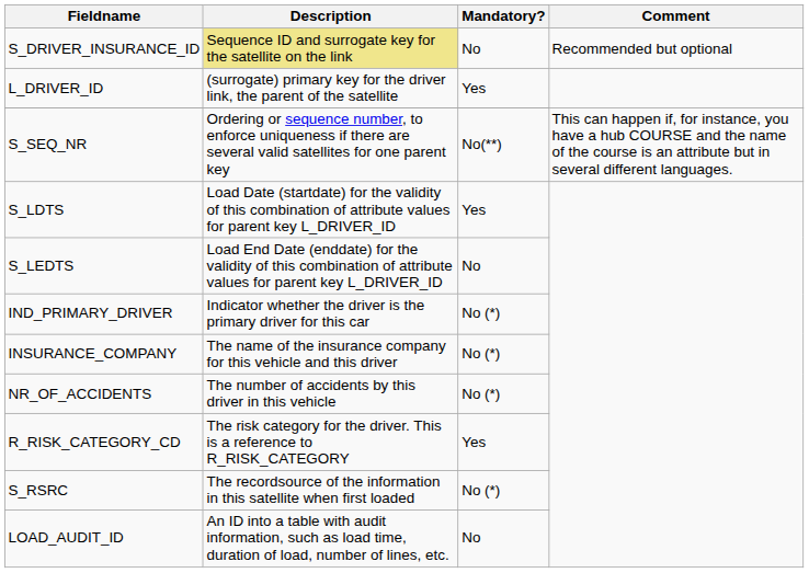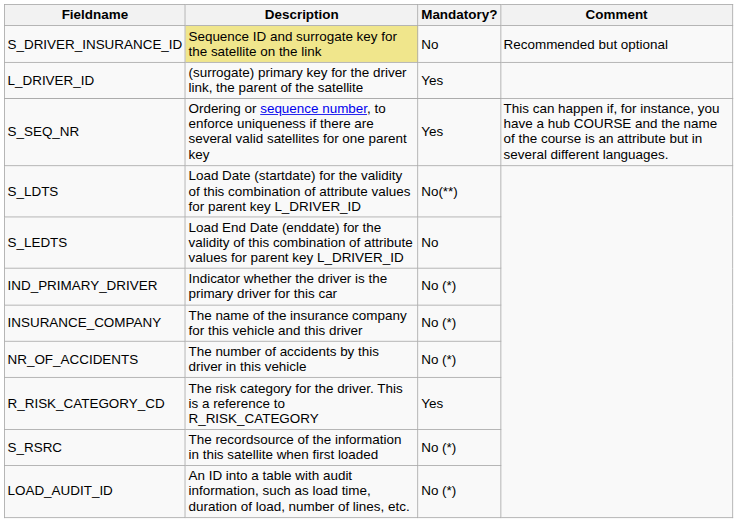S_SEQ_NR | Mandatory?: No(**) -> Yes
S_LDTS | Mandatory?: Yes -> No(**)
LOAD_AUDIT_ID | Mandatory?: No -> No (*)
